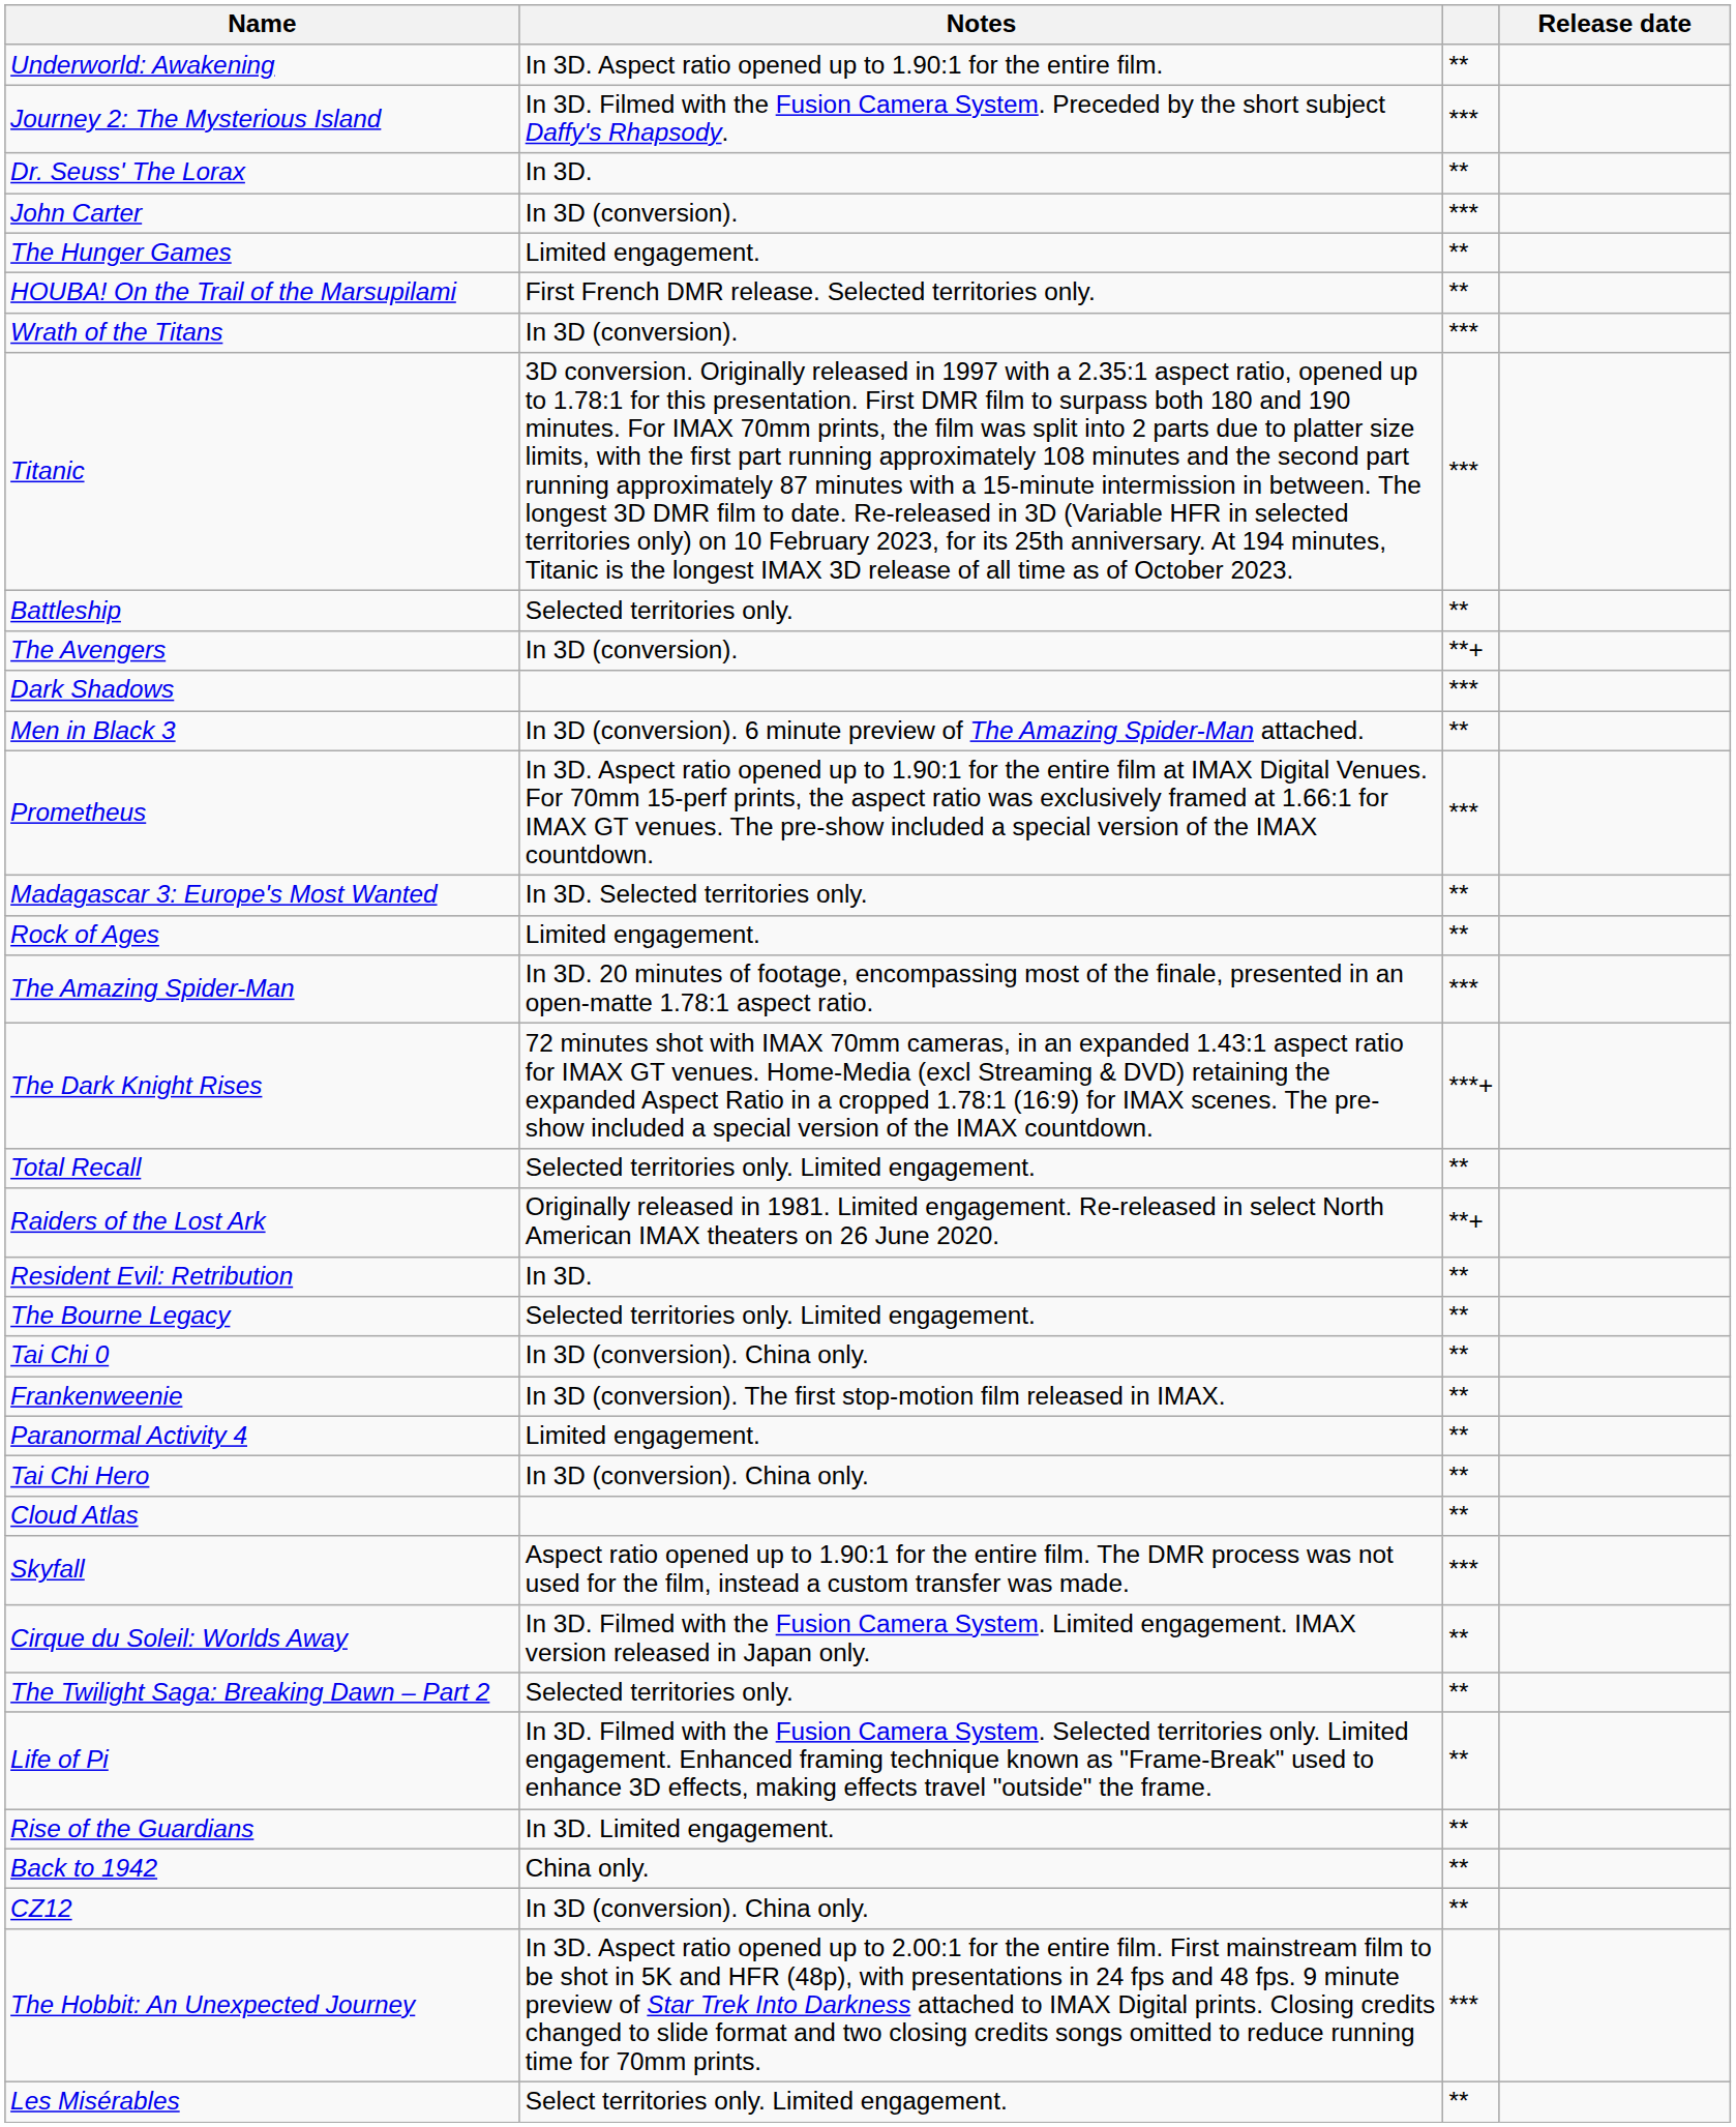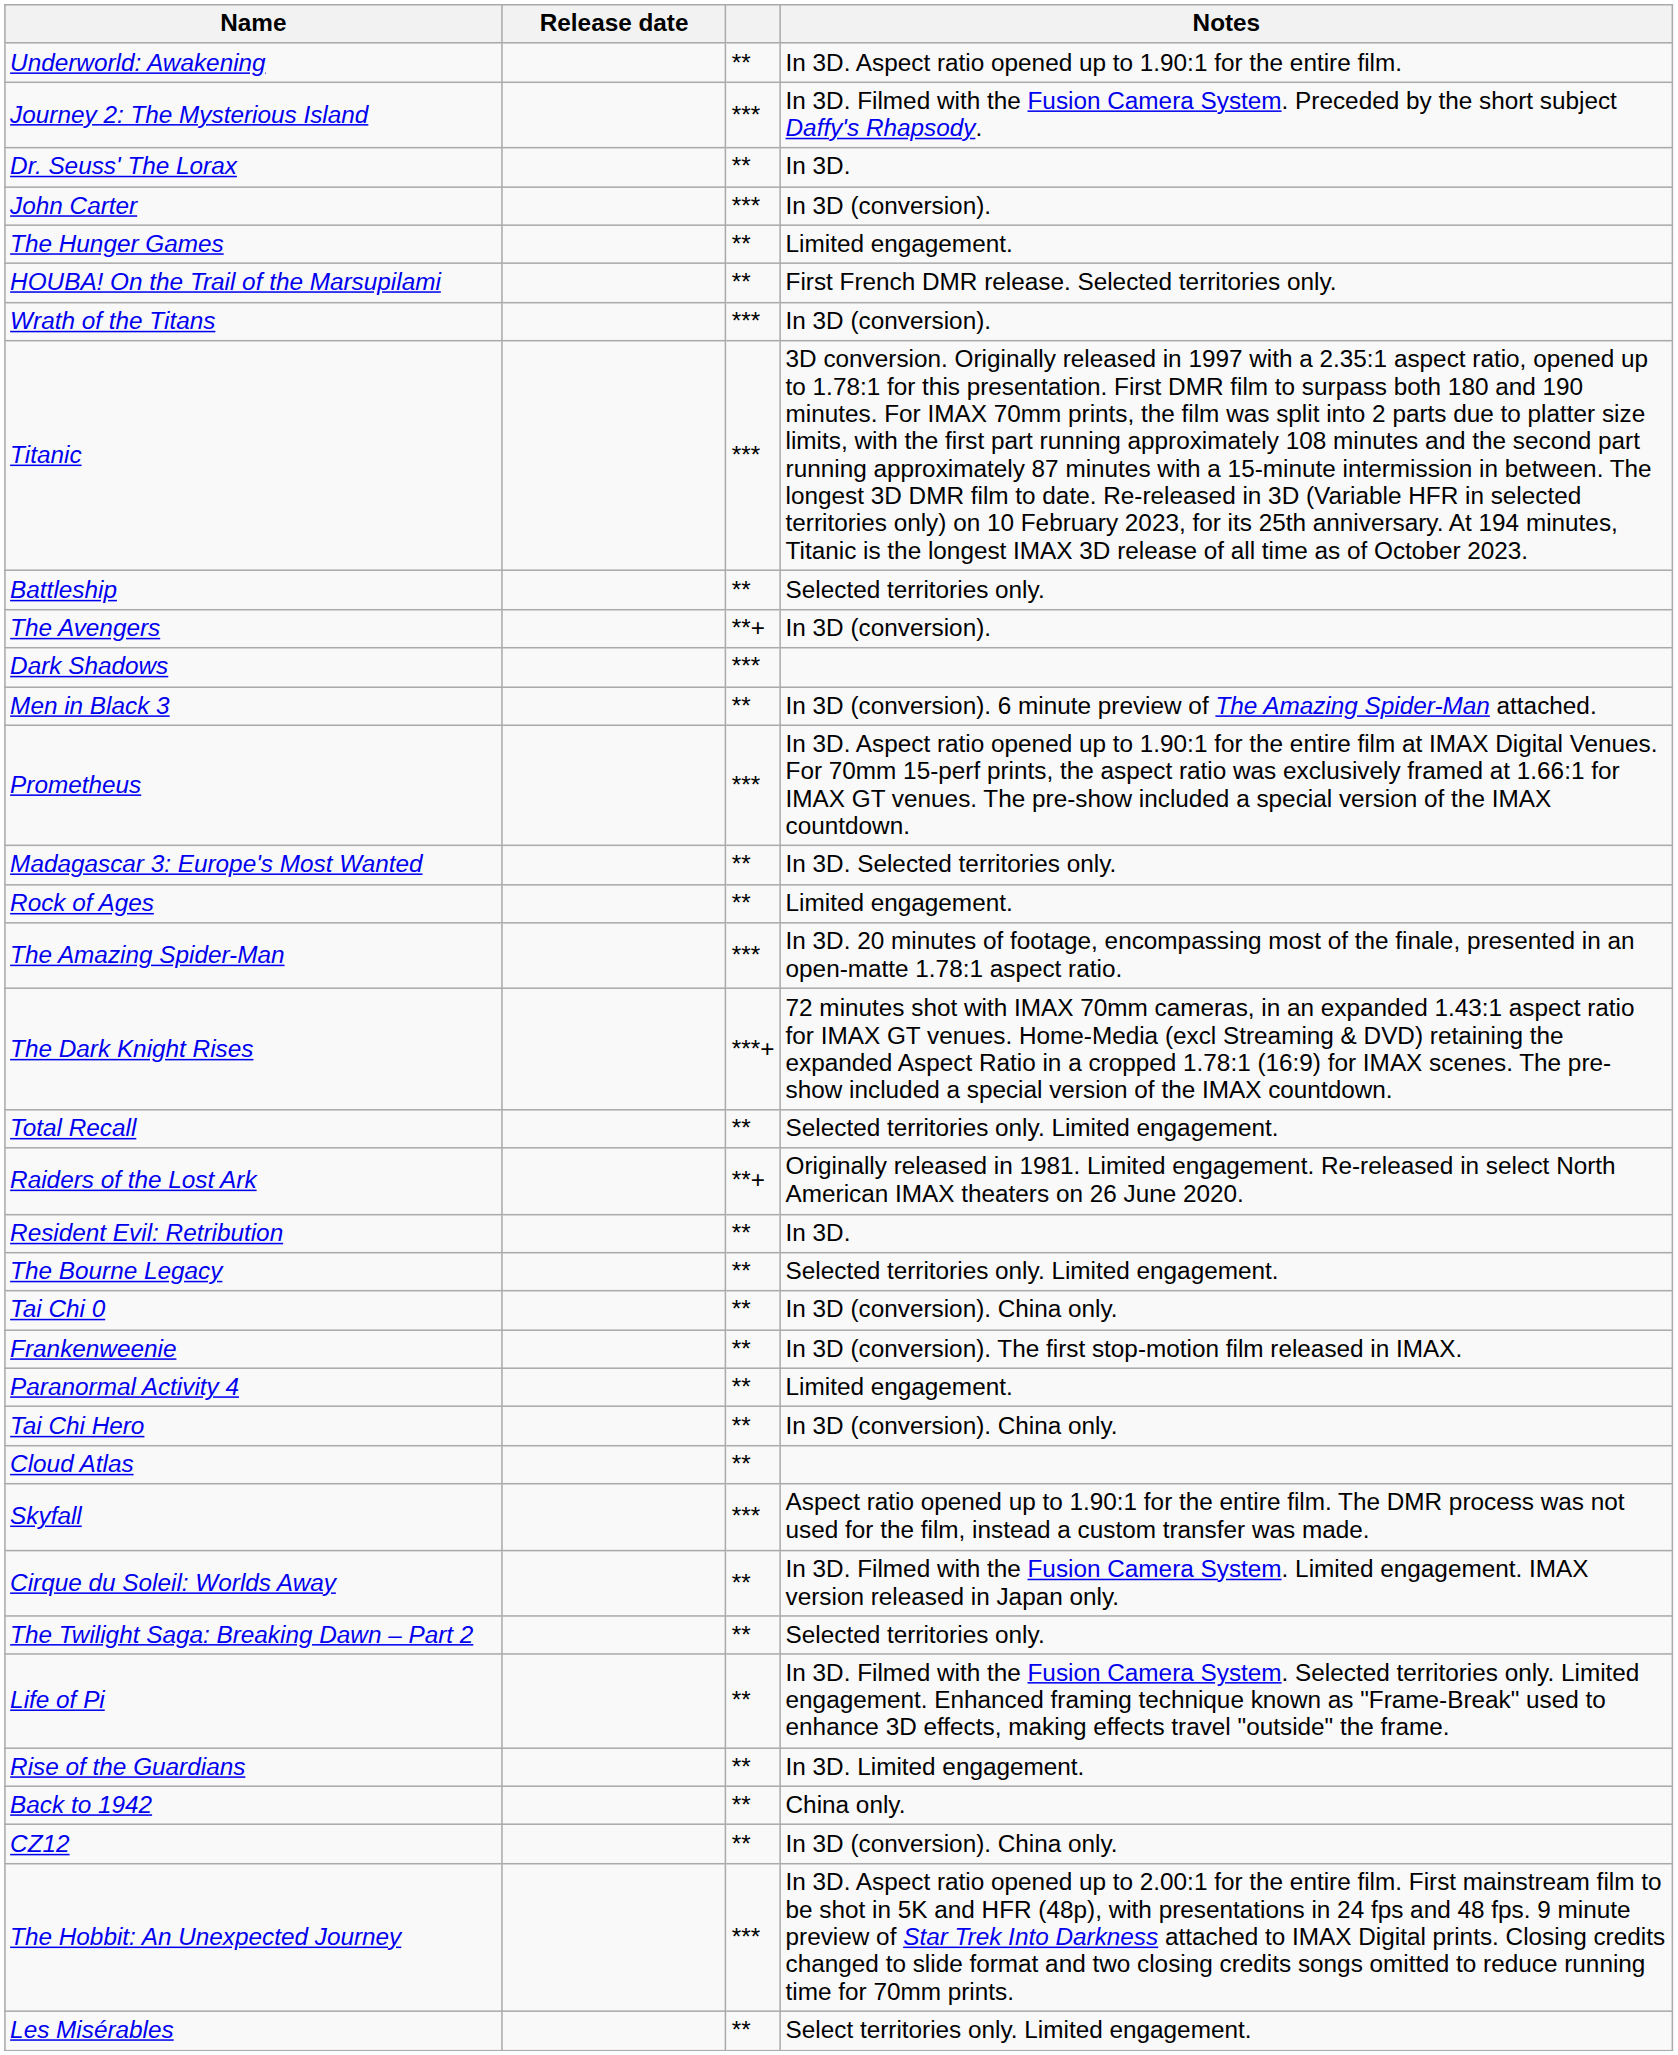columns swapped: Release date <-> Notes
